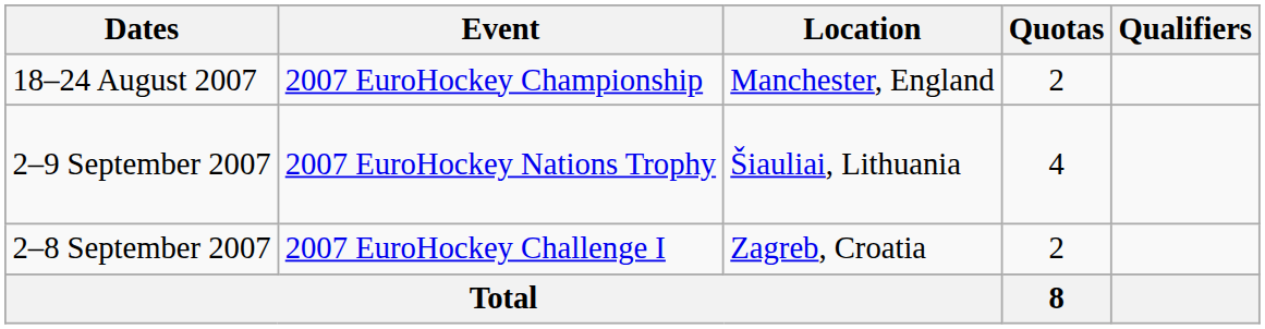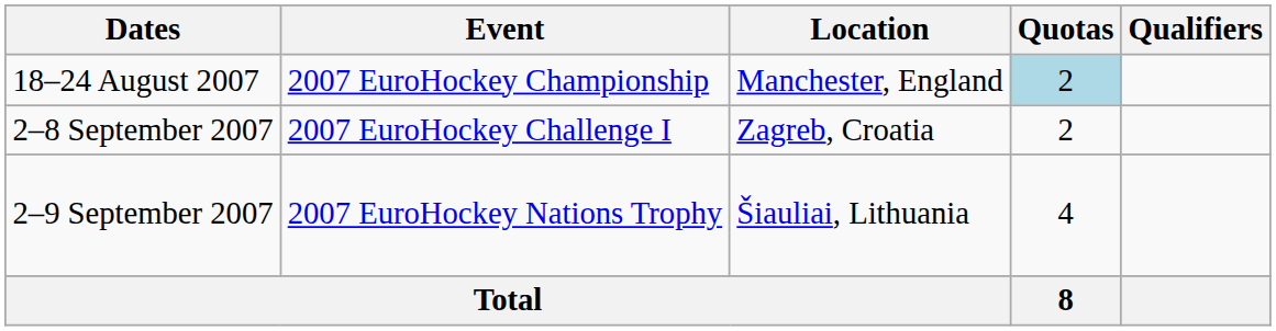18–24 August 2007 | Quotas: no background -> lightblue background
rows swapped: 2–9 September 2007 <-> 2–8 September 2007
